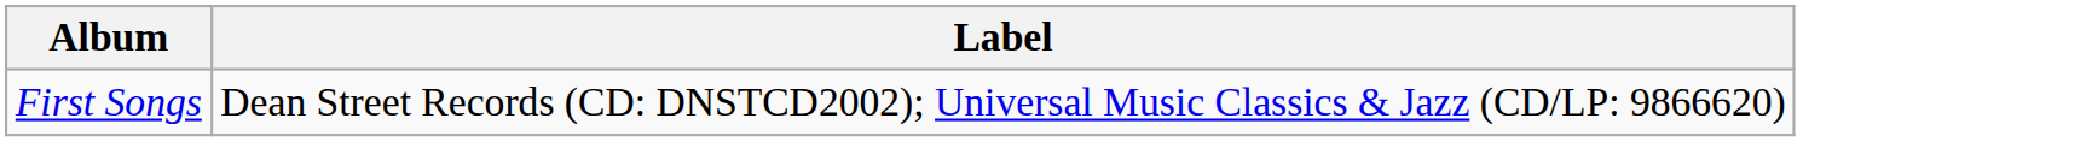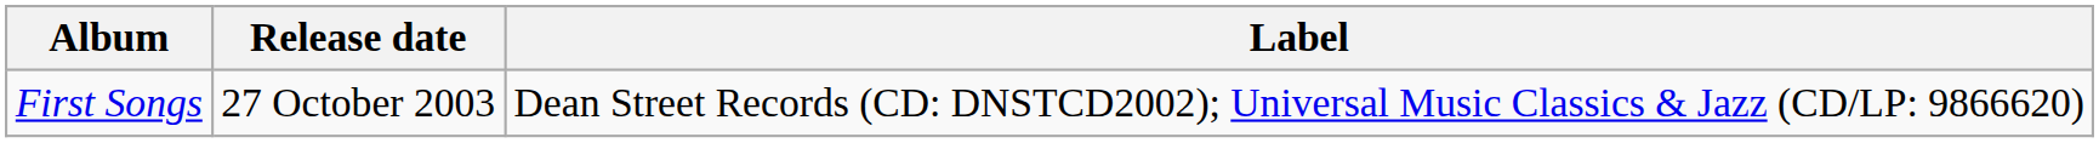+ column: Release date | 27 October 2003
